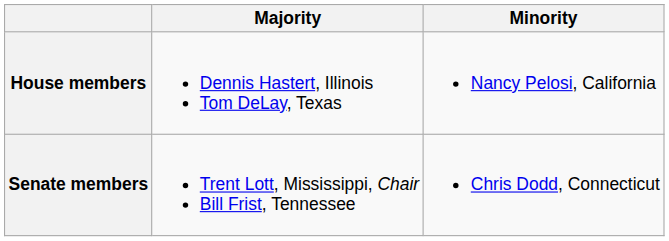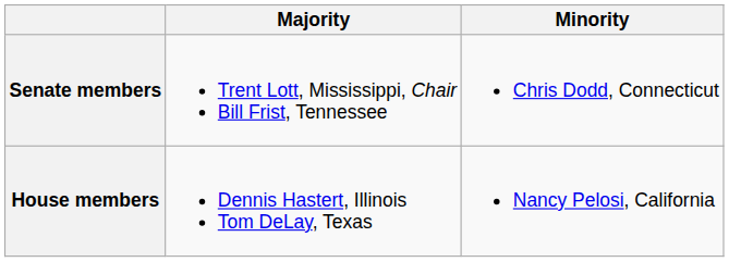rows swapped: Senate members <-> House members
